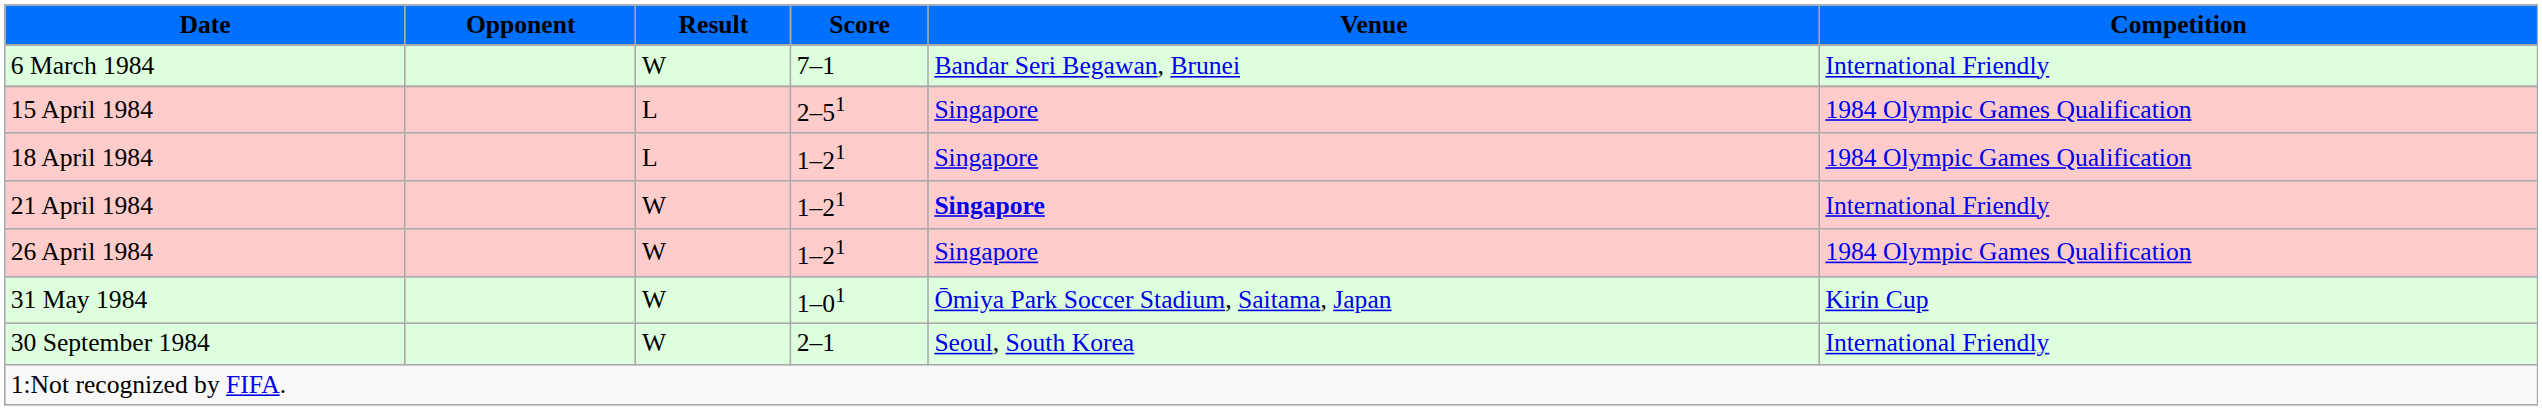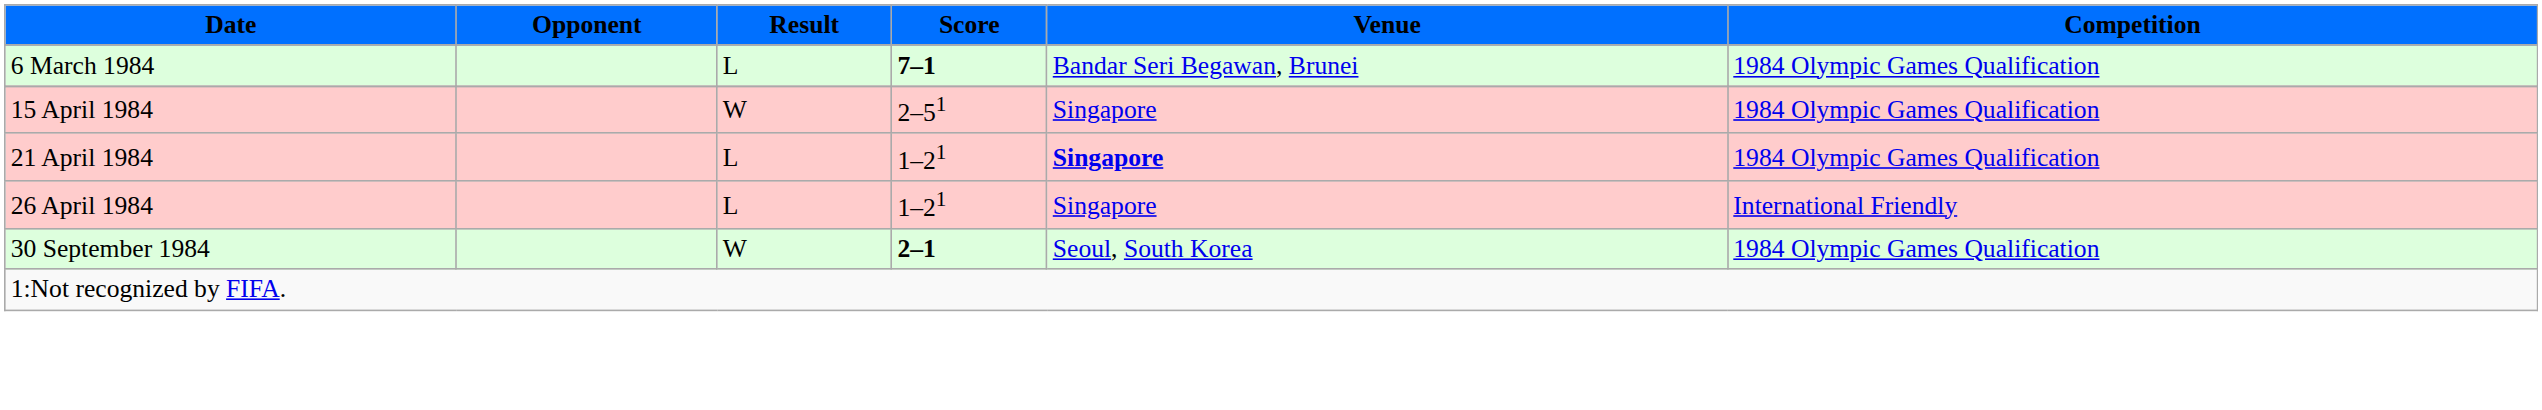6 March 1984 | Result: W -> L
6 March 1984 | Score: normal -> bold
6 March 1984 | Competition: International Friendly -> 1984 Olympic Games Qualification
15 April 1984 | Result: L -> W
- row: 18 April 1984 | L | 1–21 | Singapore | 1984 Olympic Games Qualification
21 April 1984 | Result: W -> L
21 April 1984 | Competition: International Friendly -> 1984 Olympic Games Qualification
26 April 1984 | Result: W -> L
26 April 1984 | Competition: 1984 Olympic Games Qualification -> International Friendly
- row: 31 May 1984 | W | 1–01 | Ōmiya Park Soccer Stadium, Saitama, Japan | Kirin Cup
30 September 1984 | Score: normal -> bold
30 September 1984 | Competition: International Friendly -> 1984 Olympic Games Qualification
